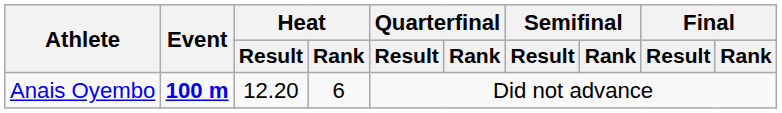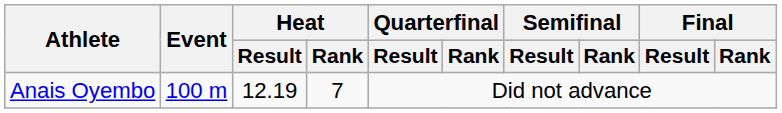Anais Oyembo | Event: bold -> normal
Anais Oyembo | Heat / Result: 12.20 -> 12.19
Anais Oyembo | Heat / Rank: 6 -> 7
